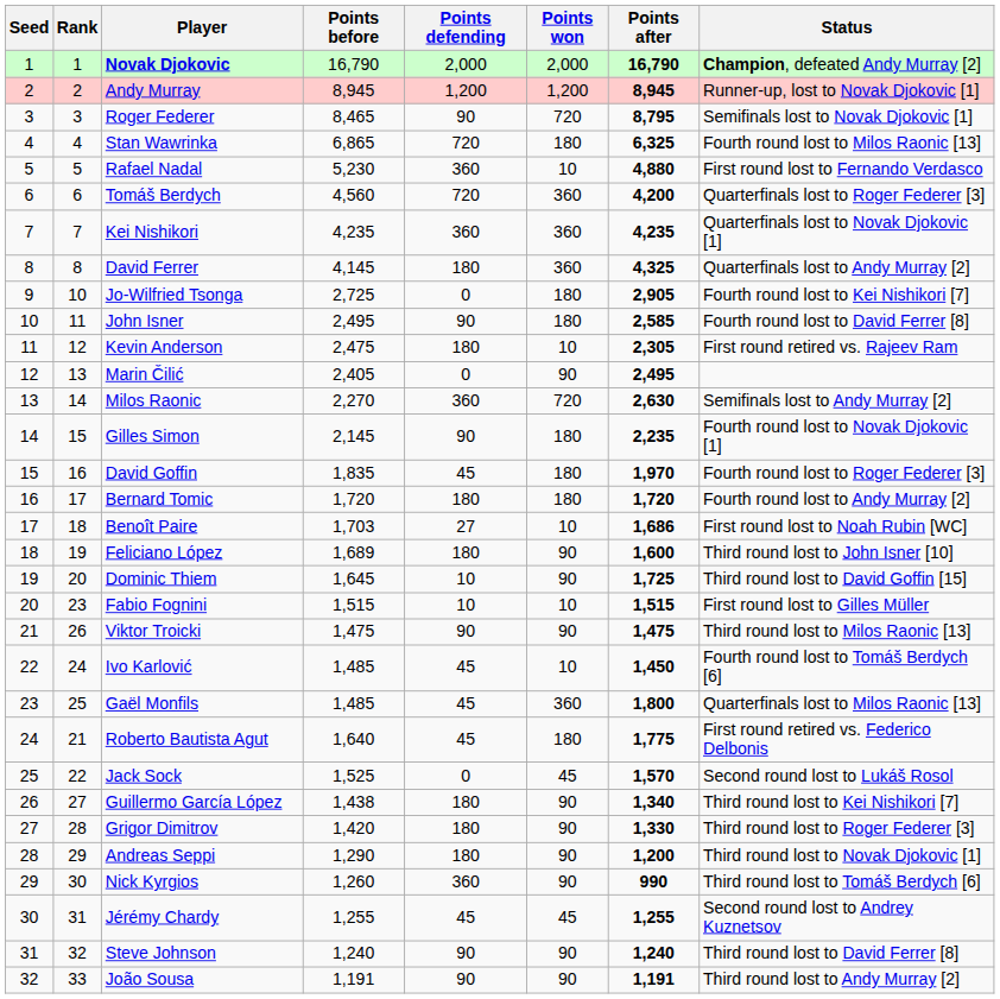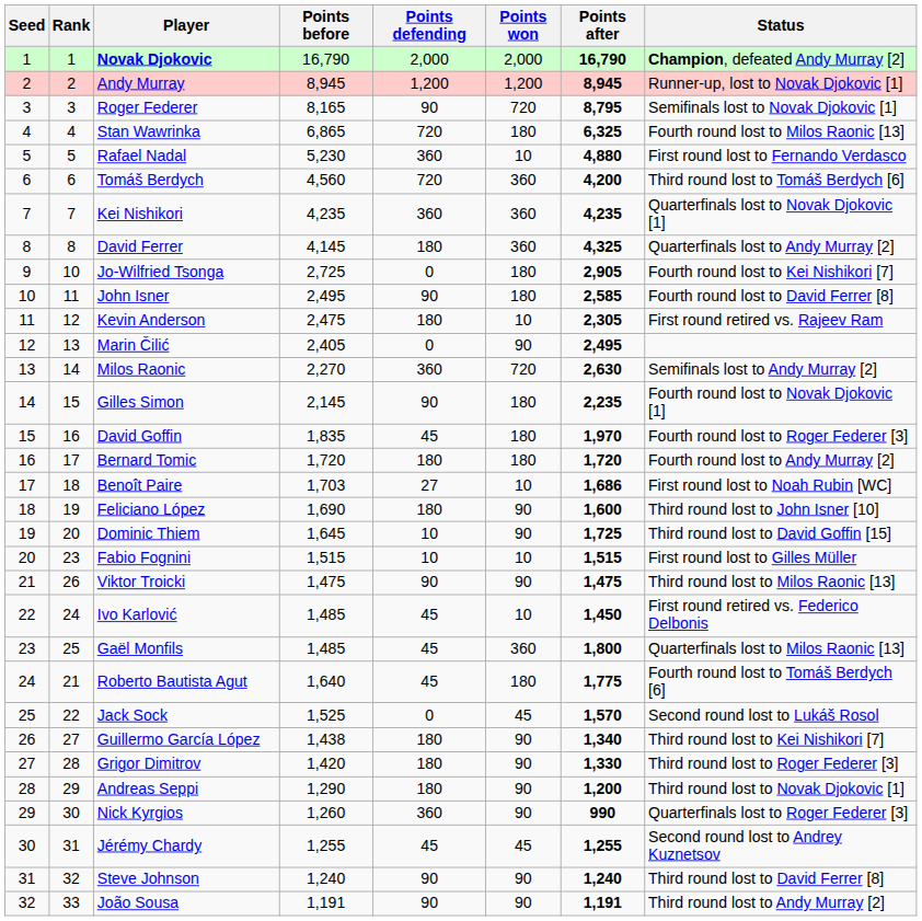Roger Federer | Points before: 8,465 -> 8,165
Tomáš Berdych | Status: Quarterfinals lost to Roger Federer [3] -> Third round lost to Tomáš Berdych [6]
Feliciano López | Points before: 1,689 -> 1,690
Ivo Karlović | Status: Fourth round lost to Tomáš Berdych [6] -> First round retired vs. Federico Delbonis
Roberto Bautista Agut | Status: First round retired vs. Federico Delbonis -> Fourth round lost to Tomáš Berdych [6]
Nick Kyrgios | Status: Third round lost to Tomáš Berdych [6] -> Quarterfinals lost to Roger Federer [3]
